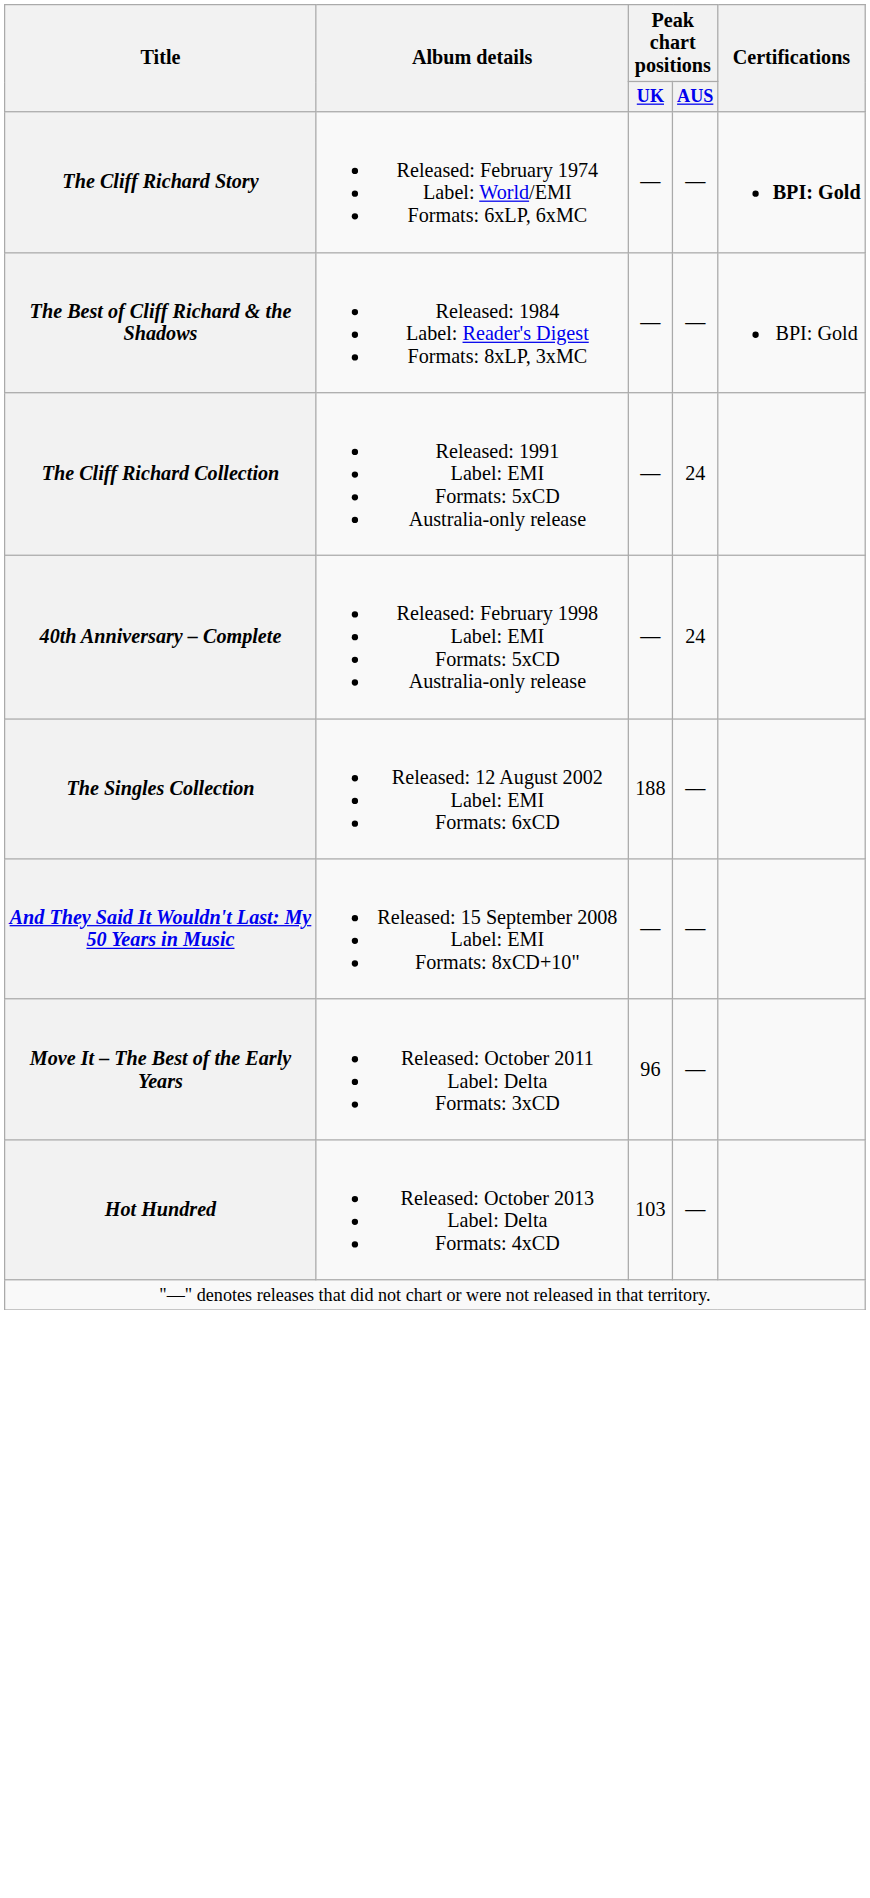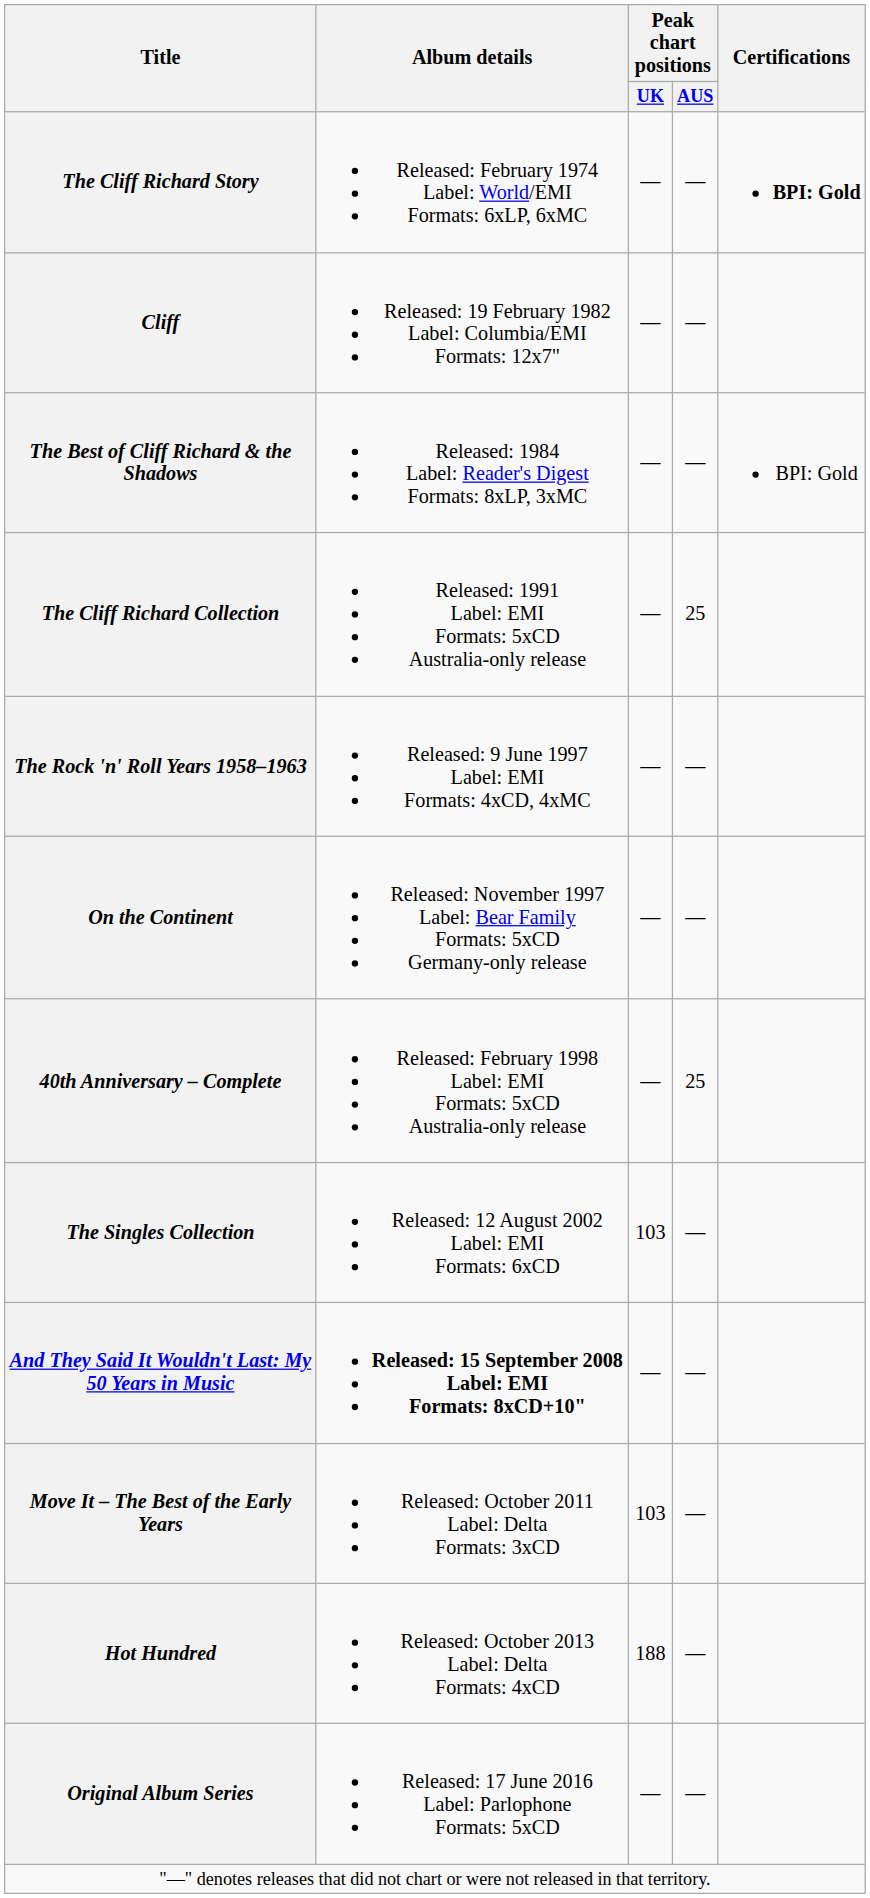+ row: Cliff | Released: 19 February 1982 Label: Columbia/EMI Formats: 12x7" | — | —
The Cliff Richard Collection | Peak chart positions / AUS: 24 -> 25
+ row: The Rock 'n' Roll Years 1958–1963 | Released: 9 June 1997 Label: EMI Formats: 4xCD, 4xMC | — | —
+ row: On the Continent | Released: November 1997 Label: Bear Family Formats: 5xCD Germany-only release | — | —
40th Anniversary – Complete | Peak chart positions / AUS: 24 -> 25
The Singles Collection | Peak chart positions / UK: 188 -> 103
And They Said It Wouldn't Last: My 50 Years in Music | Album details: normal -> bold
Move It – The Best of the Early Years | Peak chart positions / UK: 96 -> 103
Hot Hundred | Peak chart positions / UK: 103 -> 188
+ row: Original Album Series | Released: 17 June 2016 Label: Parlophone Formats: 5xCD | — | —
